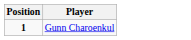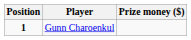+ column: Prize money ($)
